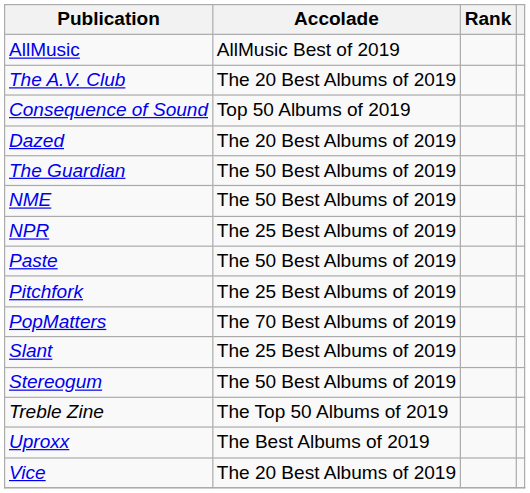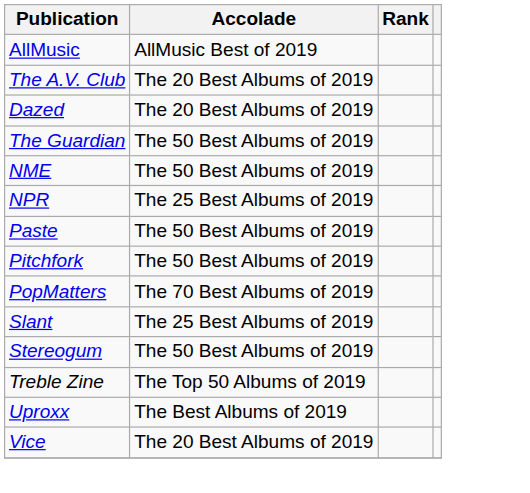- row: Consequence of Sound | Top 50 Albums of 2019
Pitchfork | Accolade: The 25 Best Albums of 2019 -> The 50 Best Albums of 2019
